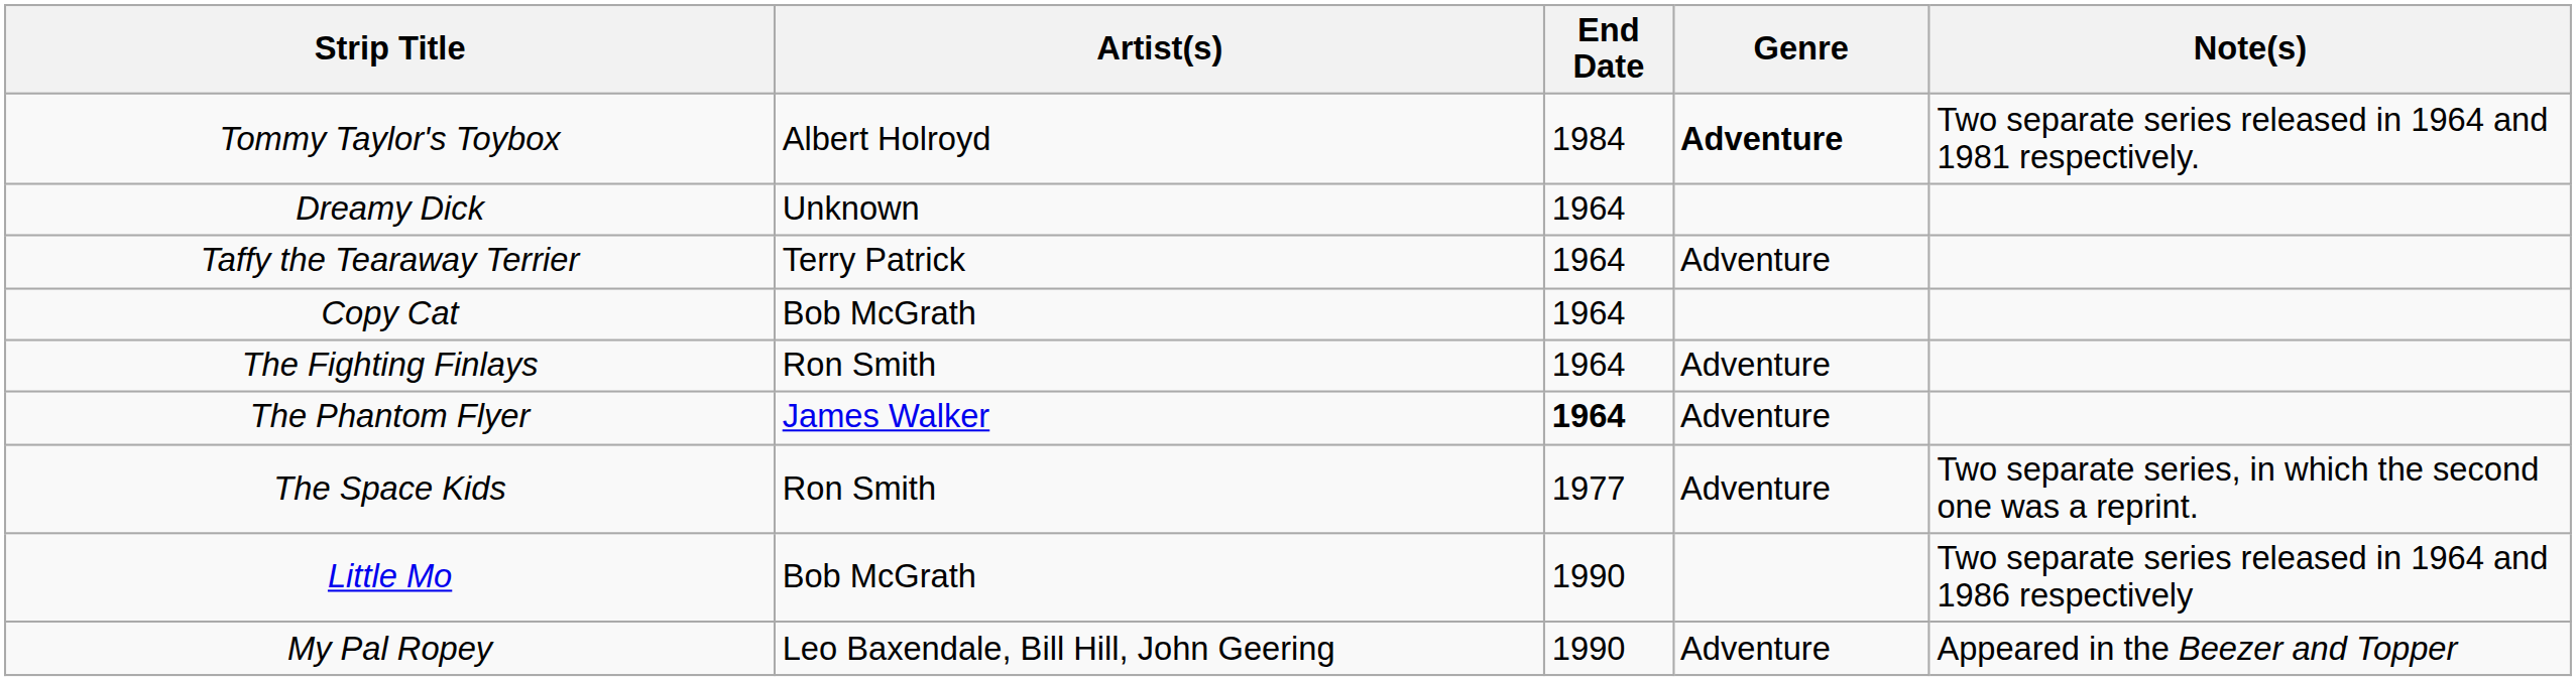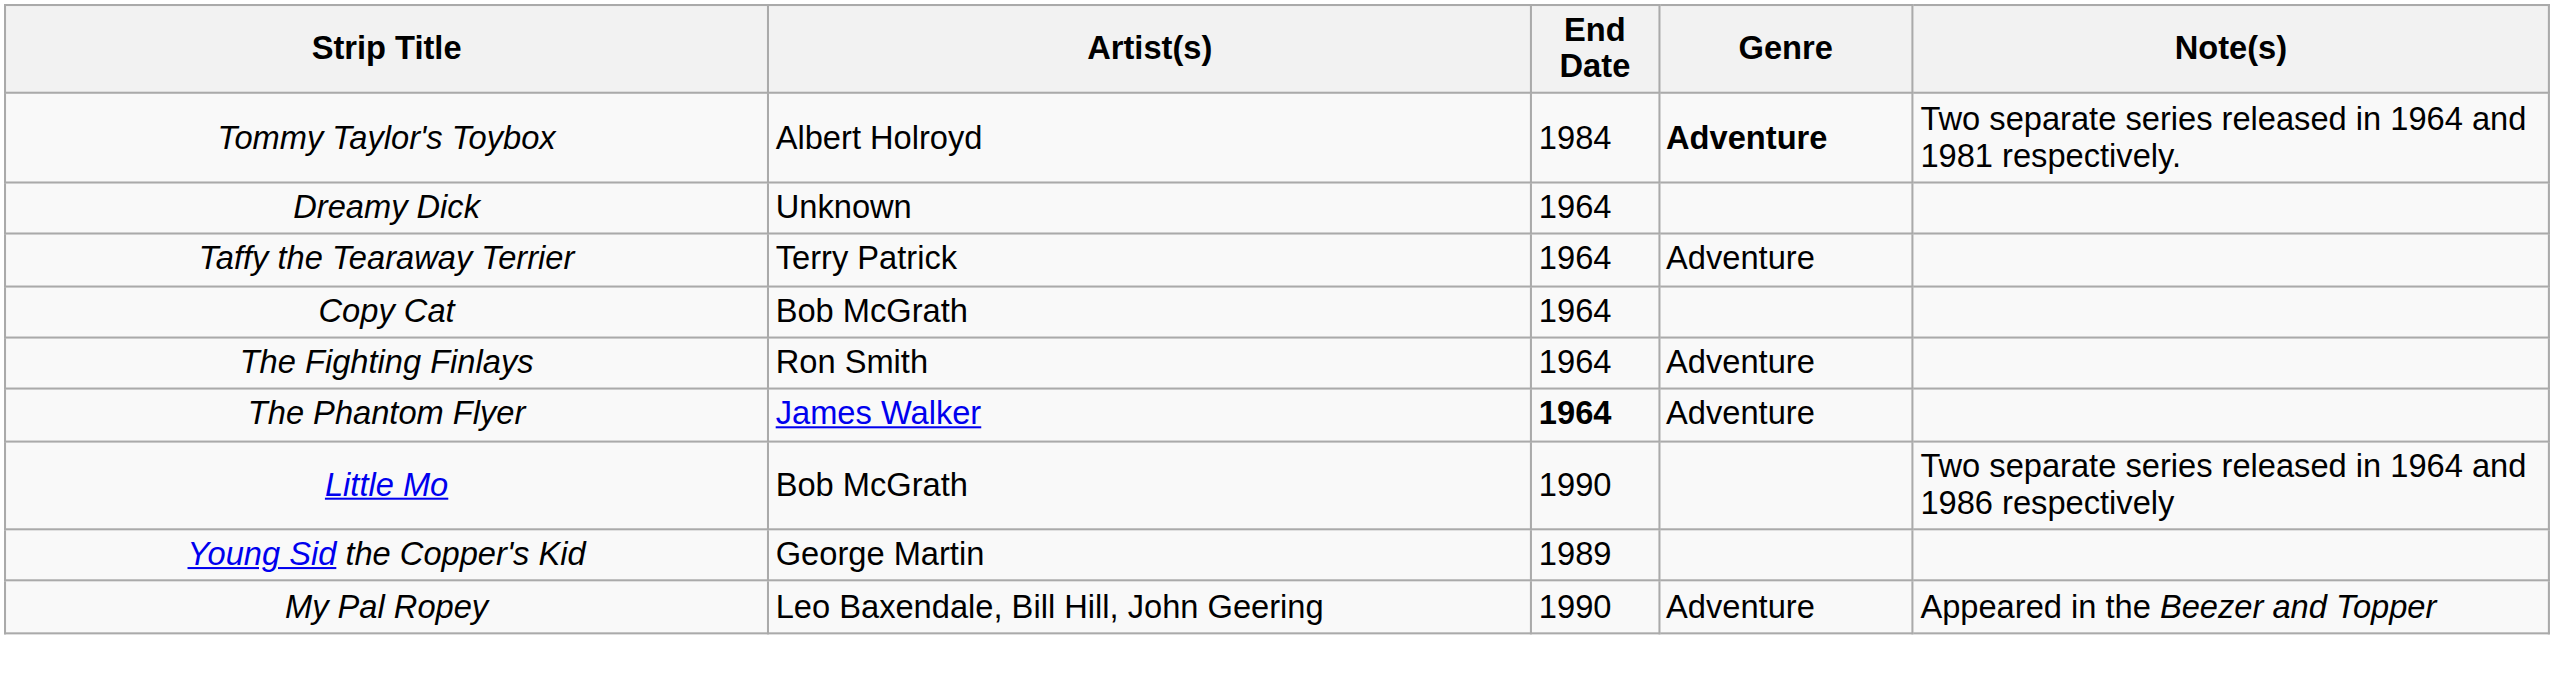- row: The Space Kids | Ron Smith | 1977 | Adventure | Two separate series, in which the second one was a reprint.
+ row: Young Sid the Copper's Kid | George Martin | 1989
